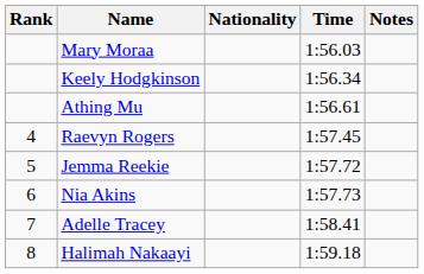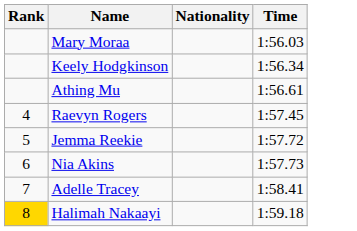- column: Notes
Halimah Nakaayi | Rank: no background -> gold background
